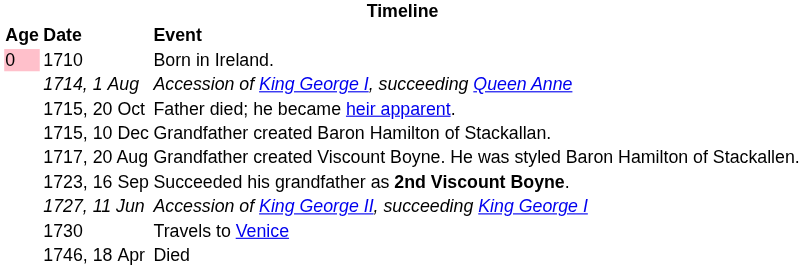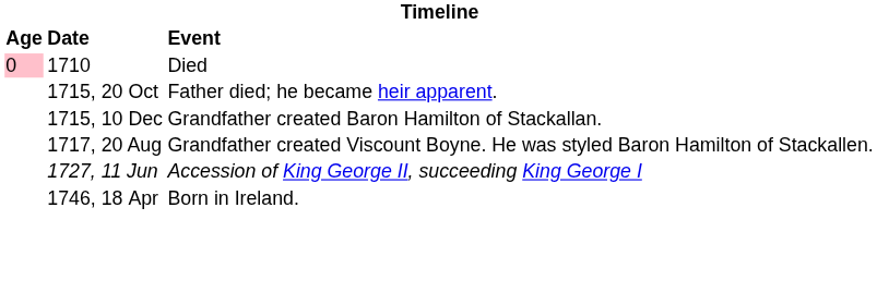1710 | Event: Born in Ireland. -> Died
- row: 1714, 1 Aug | Accession of King George I, succeeding Queen Anne
- row: 1723, 16 Sep | Succeeded his grandfather as 2nd Viscount Boyne.
- row: 1730 | Travels to Venice
1746, 18 Apr | Event: Died -> Born in Ireland.
